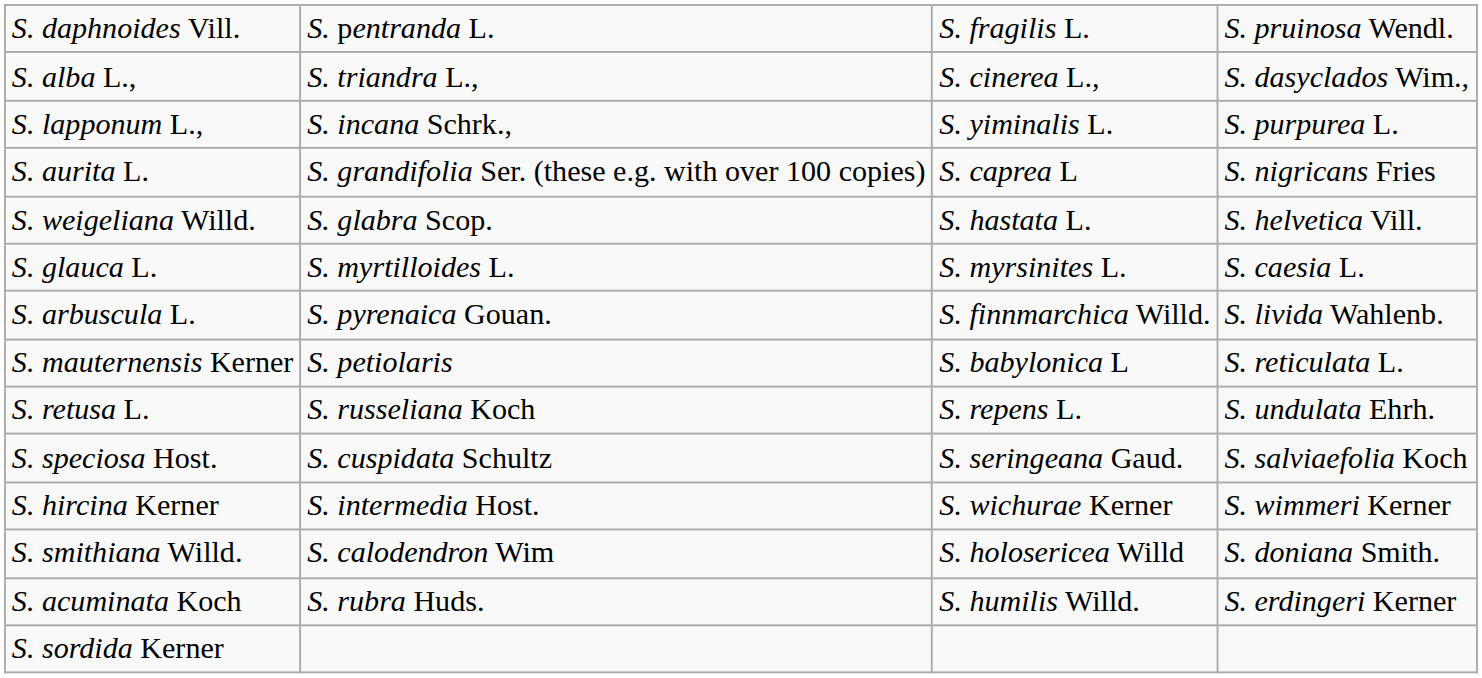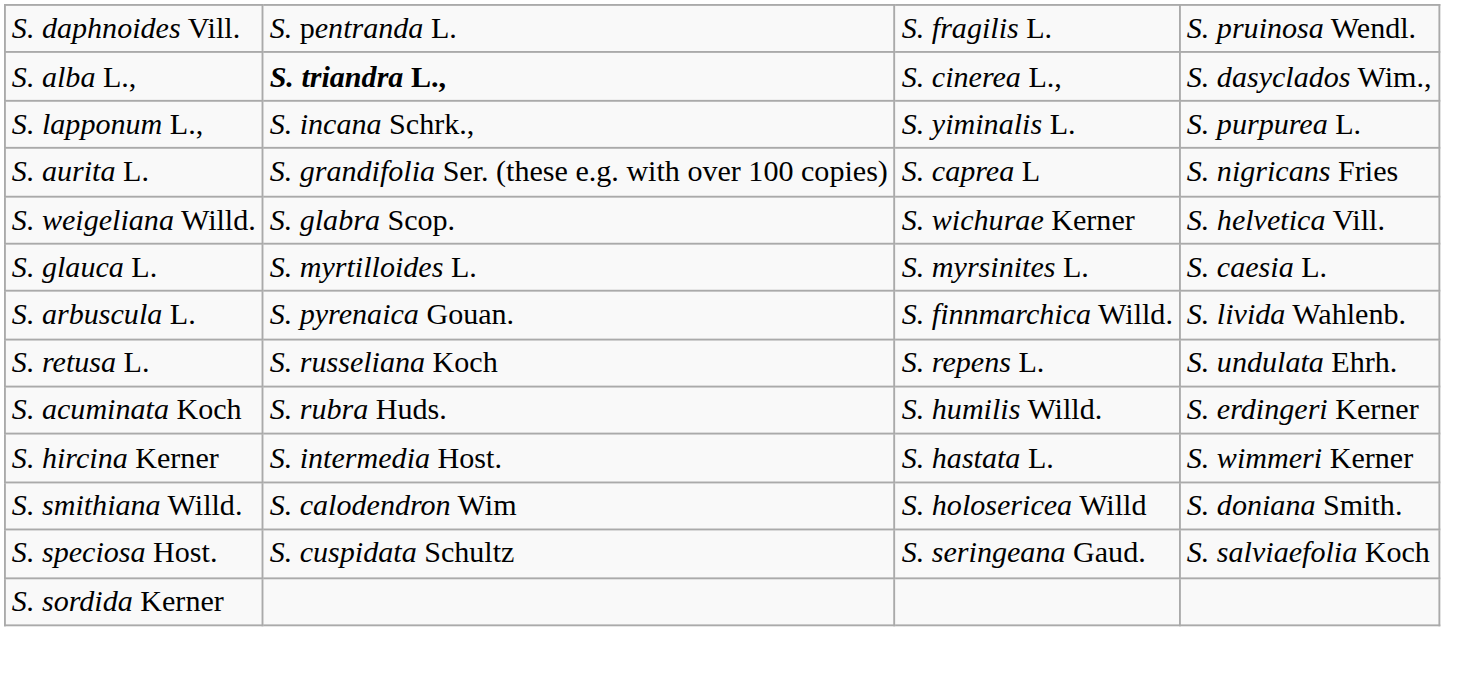S. alba L., | column 2: normal -> bold
S. weigeliana Willd. | column 3: S. hastata L. -> S. wichurae Kerner
- row: S. mauternensis Kerner | S. petiolaris | S. babylonica L | S. reticulata L.
rows swapped: S. speciosa Host. <-> S. acuminata Koch
S. hircina Kerner | column 3: S. wichurae Kerner -> S. hastata L.
